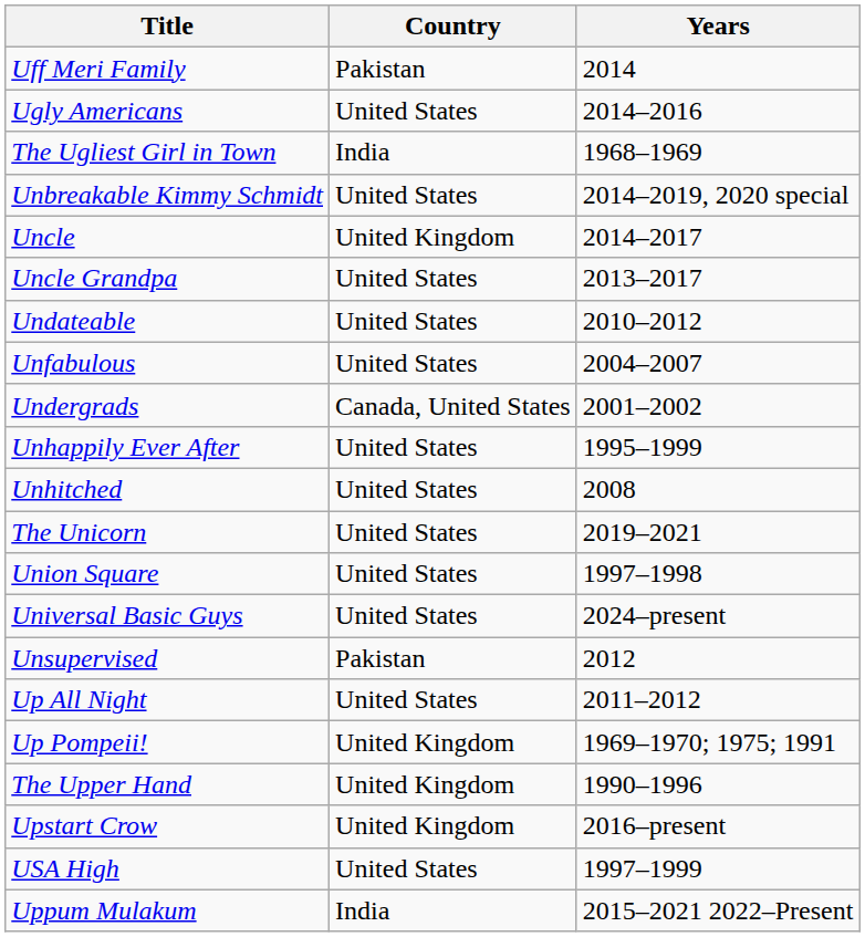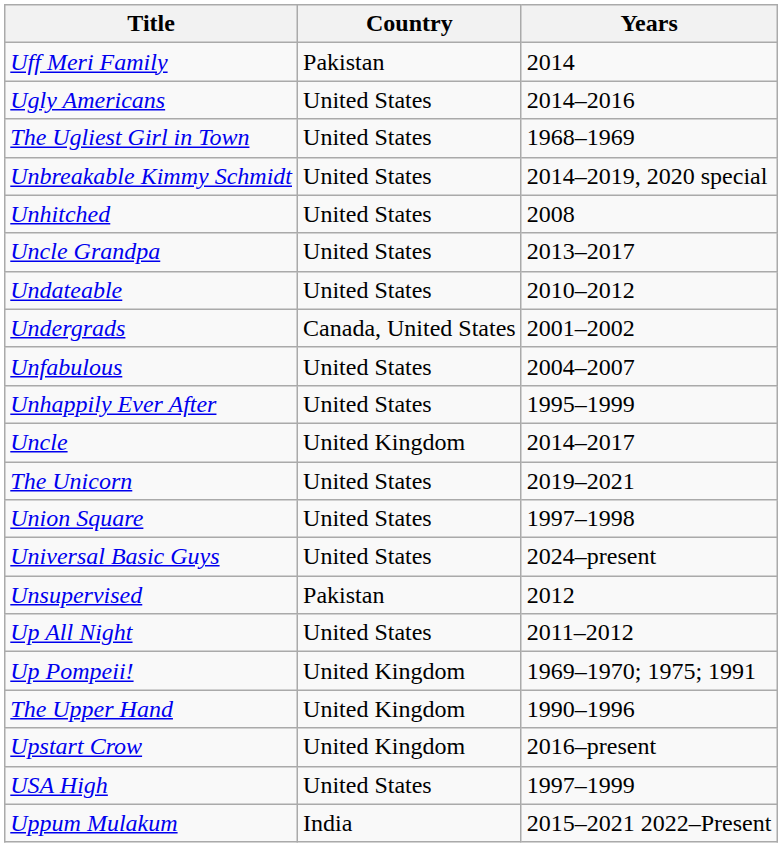The Ugliest Girl in Town | Country: India -> United States
rows swapped: Uncle <-> Unhitched
rows swapped: Undergrads <-> Unfabulous
